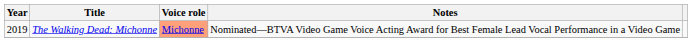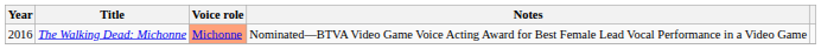The Walking Dead: Michonne | Year: 2019 -> 2016
